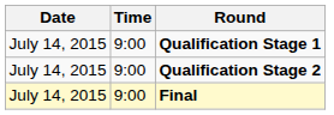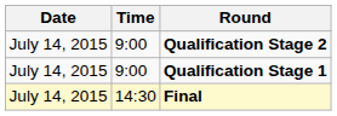rows swapped: Qualification Stage 1 <-> Qualification Stage 2
Final | Time: 9:00 -> 14:30
